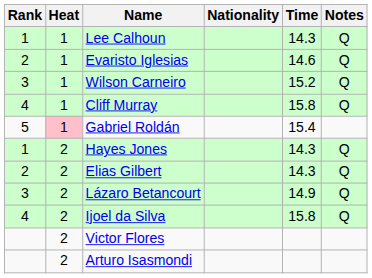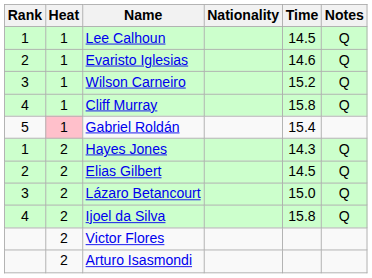Lee Calhoun | Time: 14.3 -> 14.5
Elias Gilbert | Time: 14.3 -> 14.5
Lázaro Betancourt | Time: 14.9 -> 15.0
